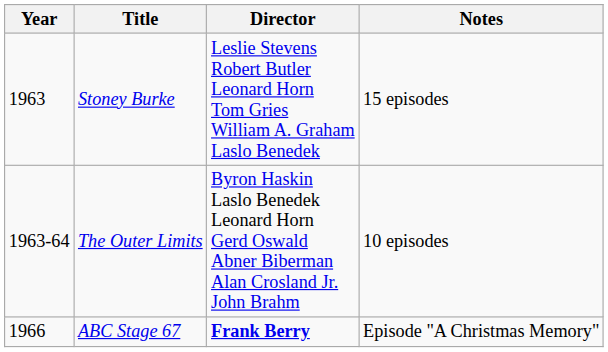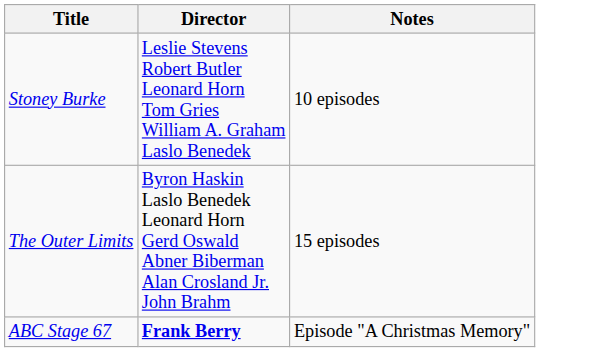- column: Year | 1963 | 1963-64 | 1966
Stoney Burke | Notes: 15 episodes -> 10 episodes
The Outer Limits | Notes: 10 episodes -> 15 episodes
